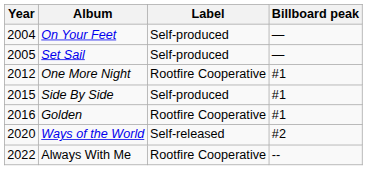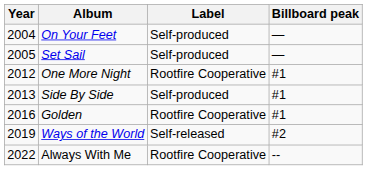Side By Side | Year: 2015 -> 2013
Ways of the World | Year: 2020 -> 2019
